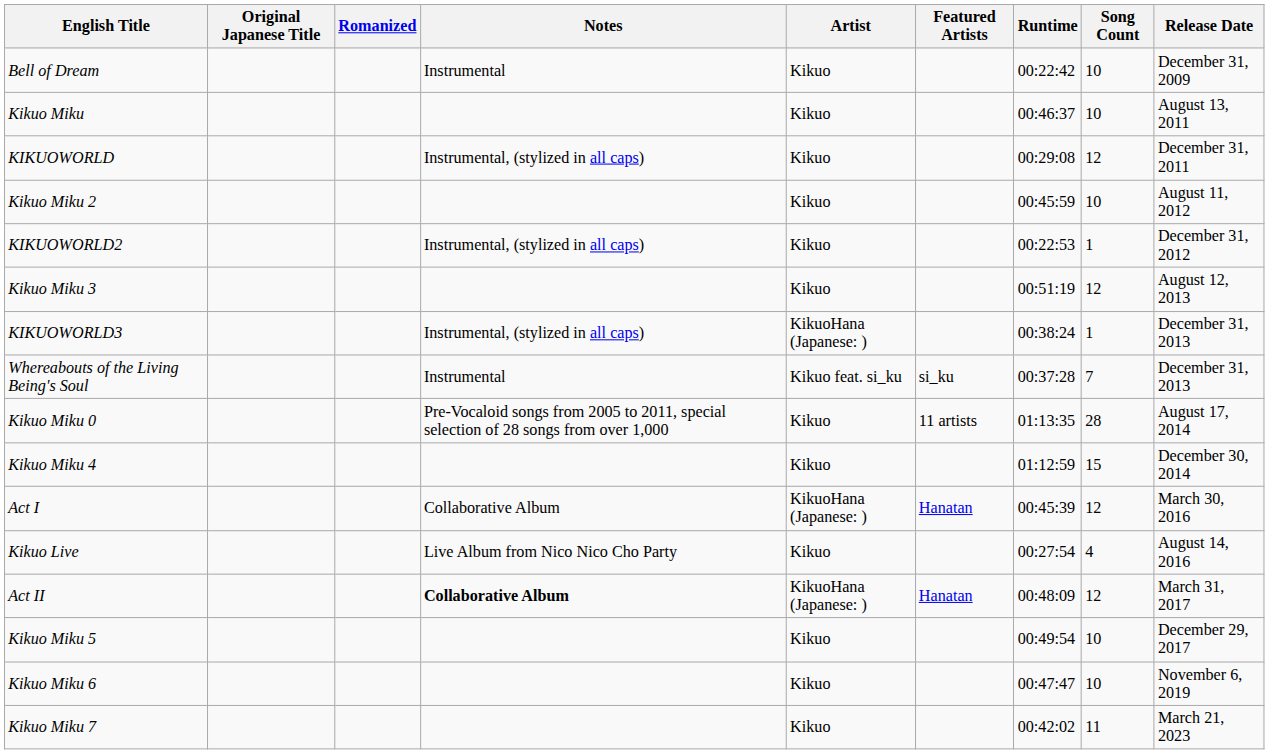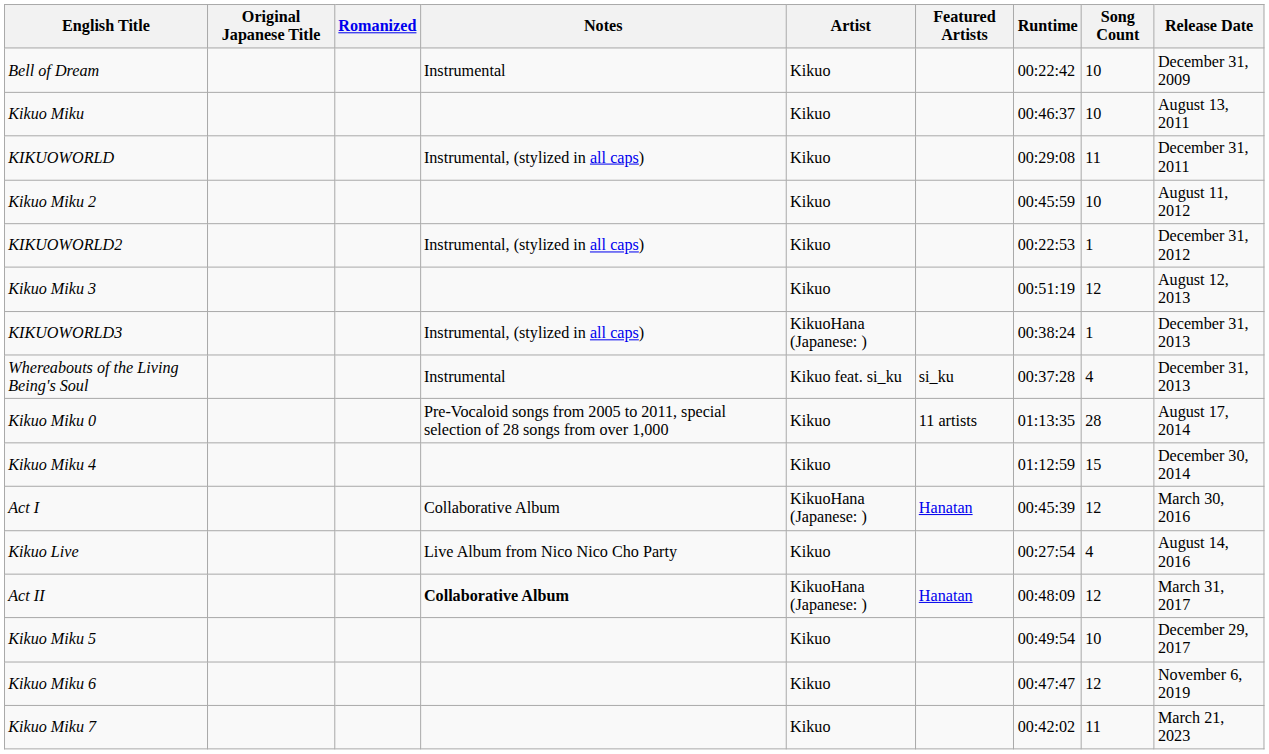KIKUOWORLD | Song Count: 12 -> 11
Whereabouts of the Living Being's Soul | Song Count: 7 -> 4
Kikuo Miku 6 | Song Count: 10 -> 12
